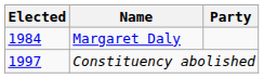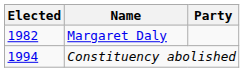Margaret Daly | Elected: 1984 -> 1982
Constituency abolished | Elected: 1997 -> 1994
